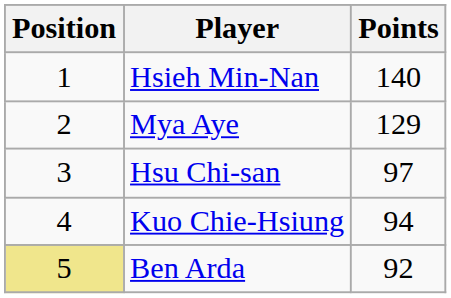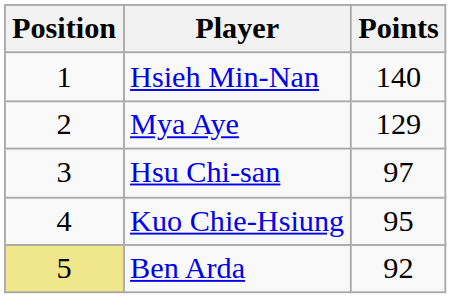Kuo Chie-Hsiung | Points: 94 -> 95
